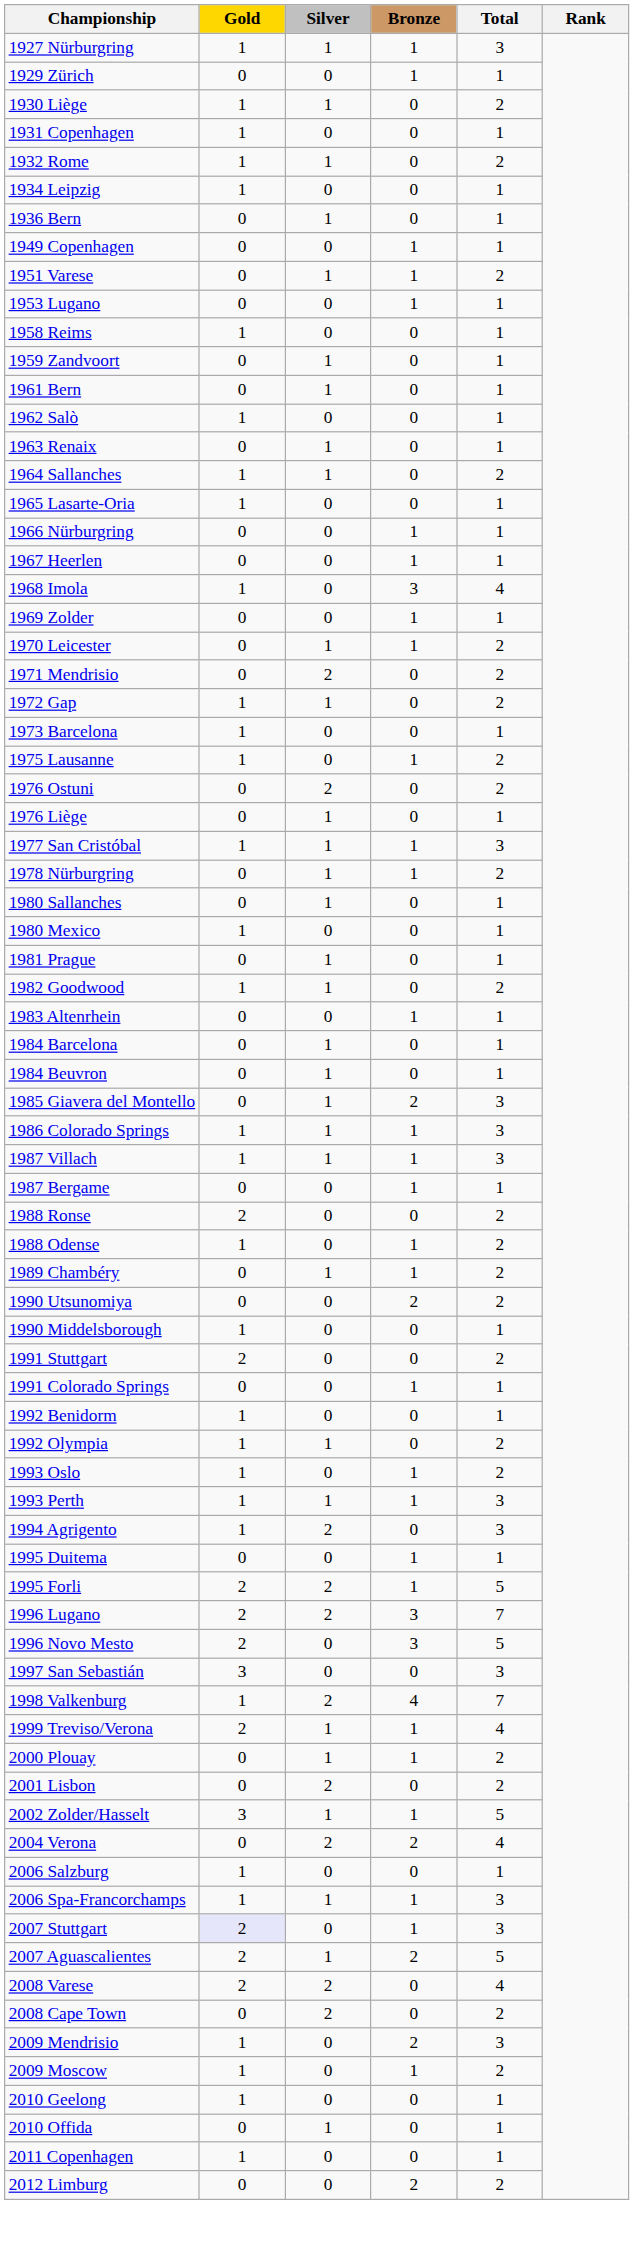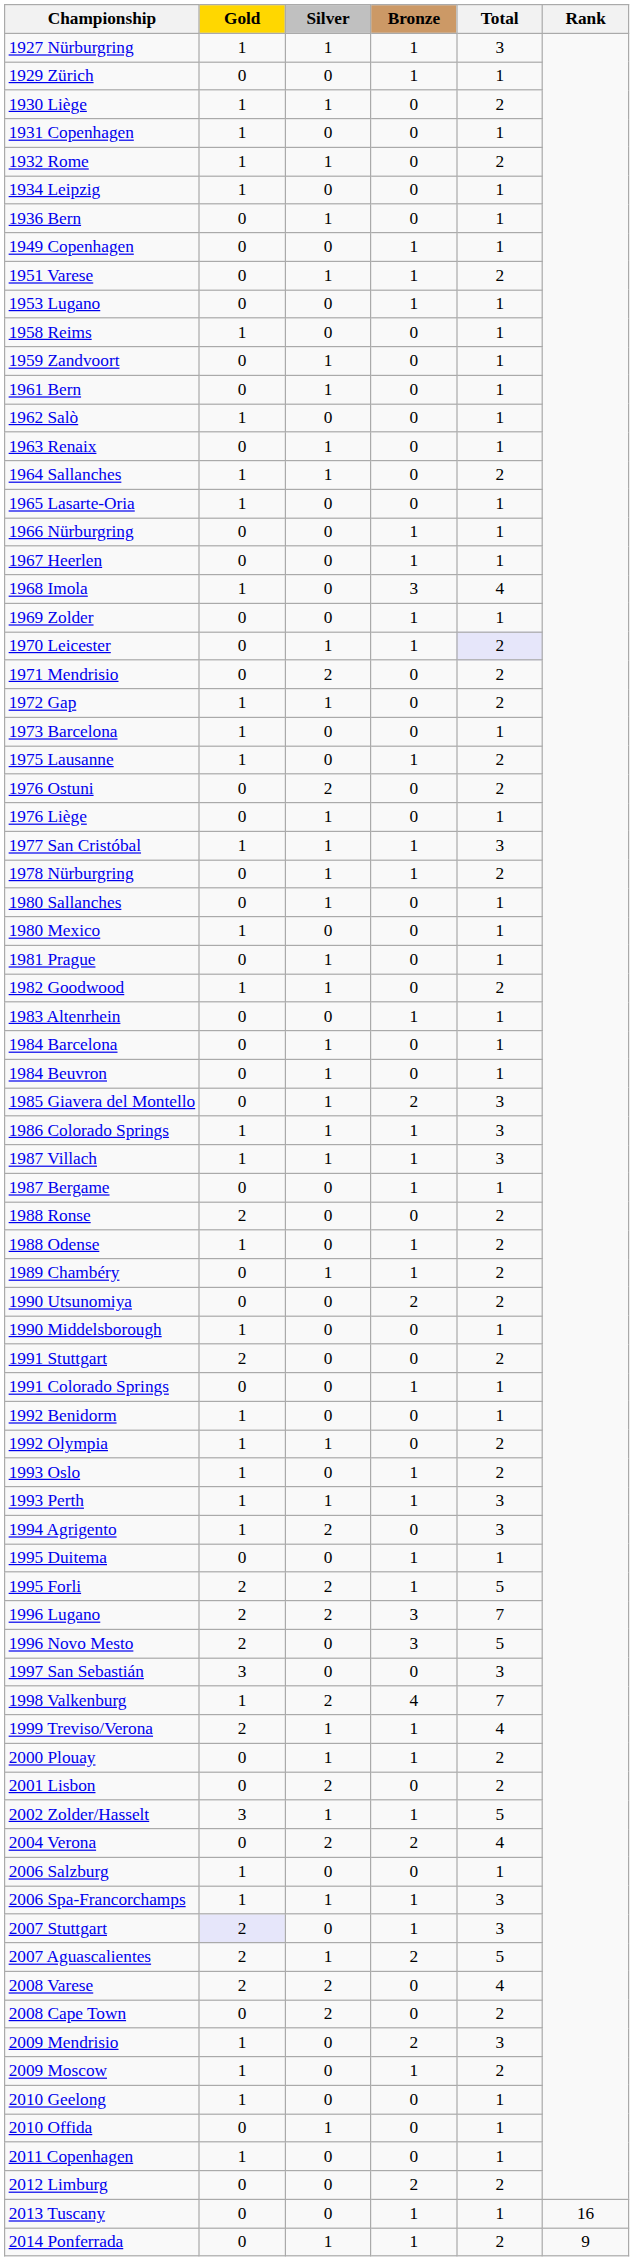1970 Leicester | Total: no background -> lavender background
+ row: 2013 Tuscany | 0 | 0 | 1 | 1 | 16
+ row: 2014 Ponferrada | 0 | 1 | 1 | 2 | 9
